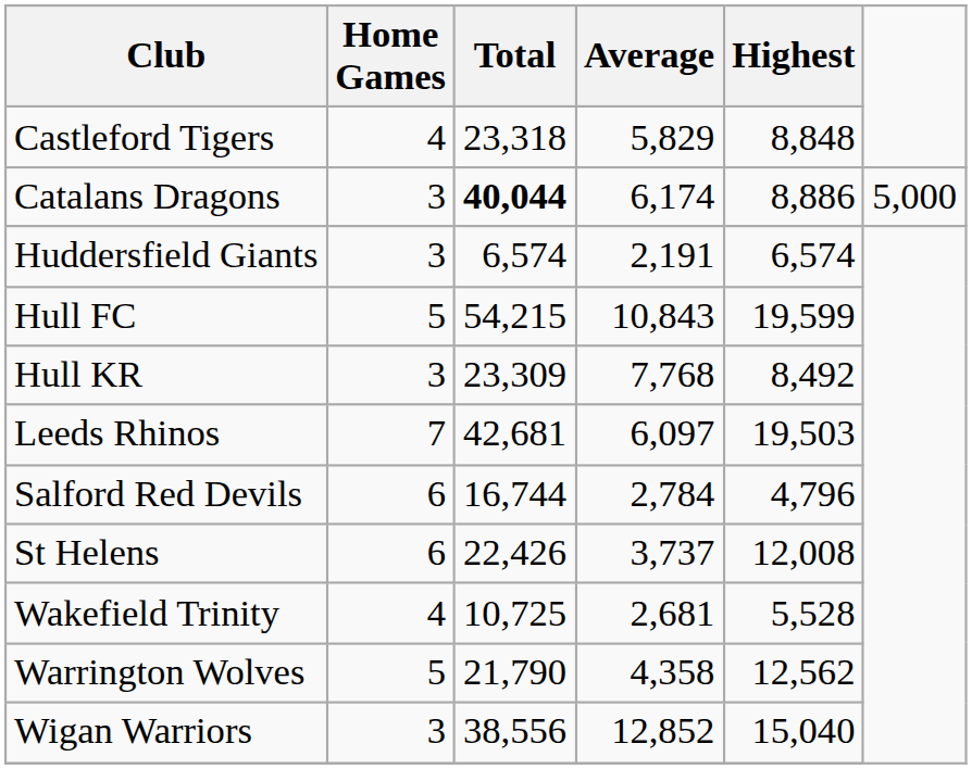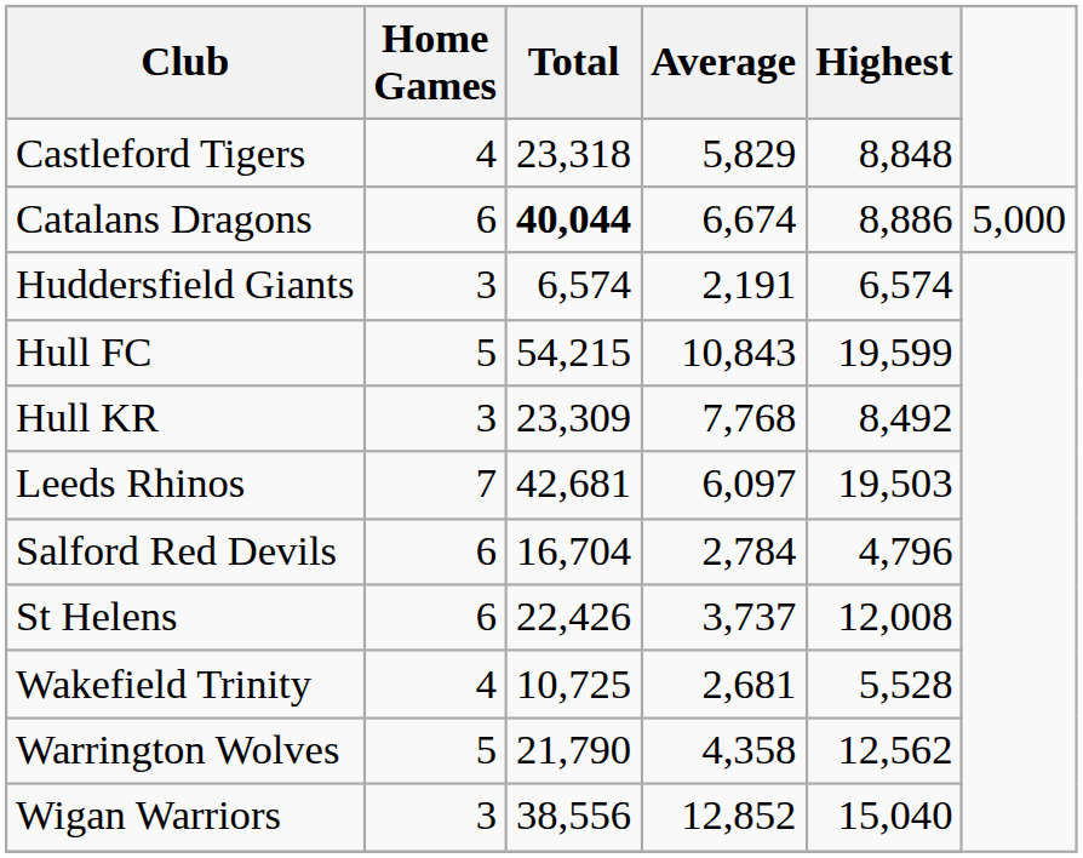Catalans Dragons | Home Games: 3 -> 6
Catalans Dragons | Average: 6,174 -> 6,674
Salford Red Devils | Total: 16,744 -> 16,704
